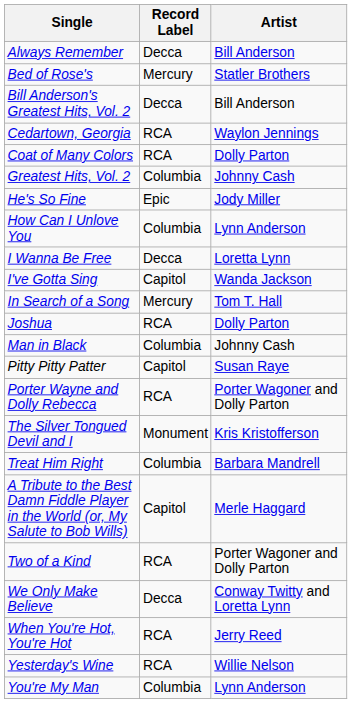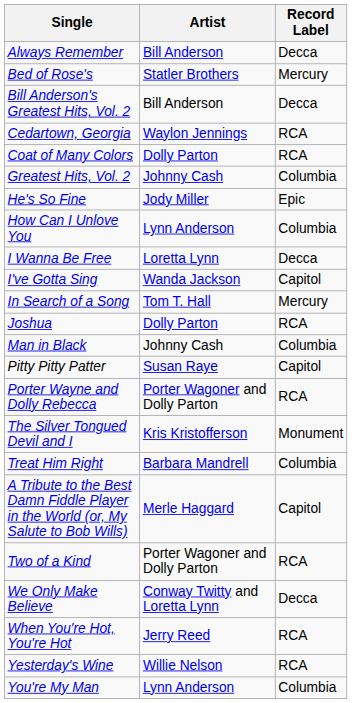columns swapped: Artist <-> Record Label
